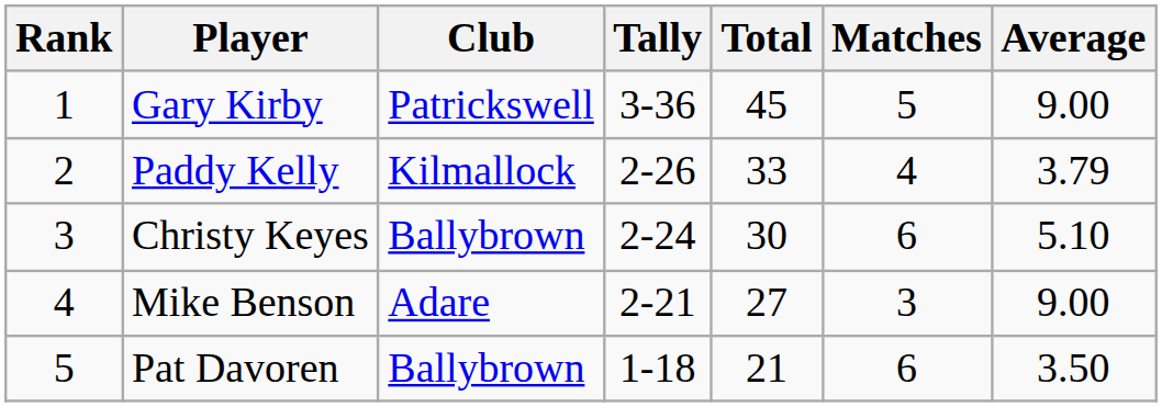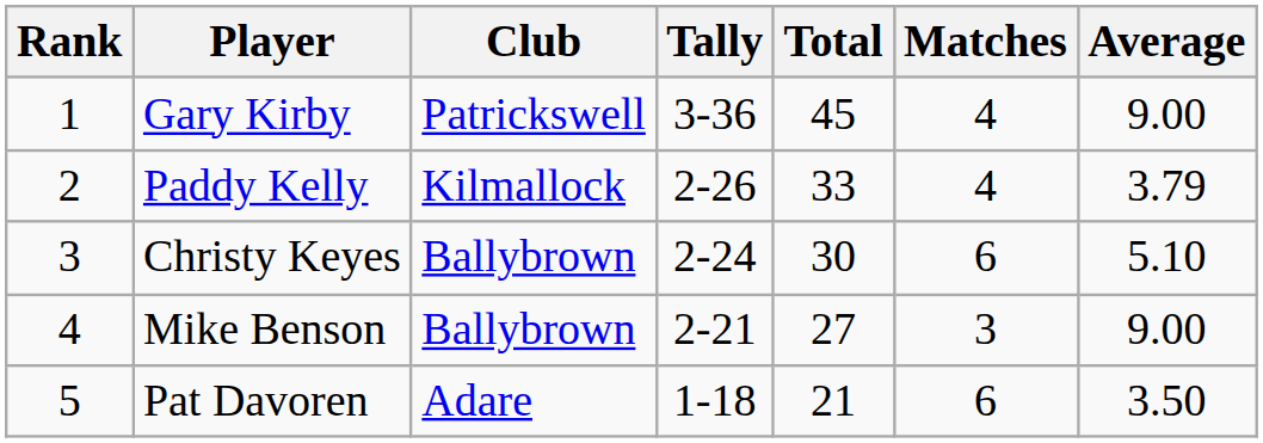Gary Kirby | Matches: 5 -> 4
Mike Benson | Club: Adare -> Ballybrown
Pat Davoren | Club: Ballybrown -> Adare
